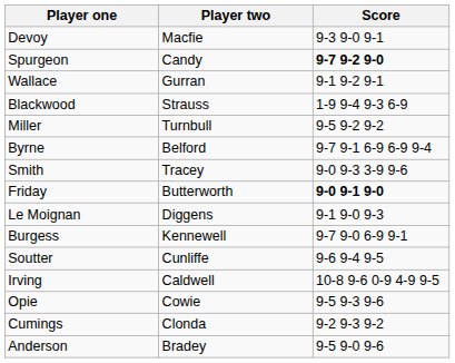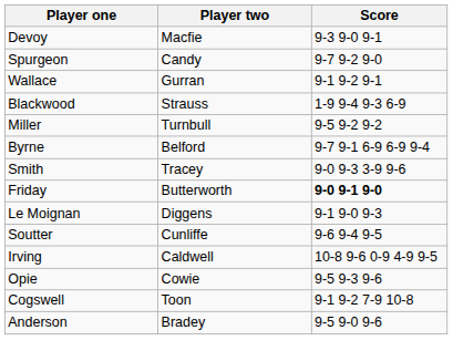Spurgeon | Score: bold -> normal
- row: Burgess | Kennewell | 9-7 9-0 6-9 9-1
+ row: Cogswell | Toon | 9-1 9-2 7-9 10-8
- row: Cumings | Clonda | 9-2 9-3 9-2
